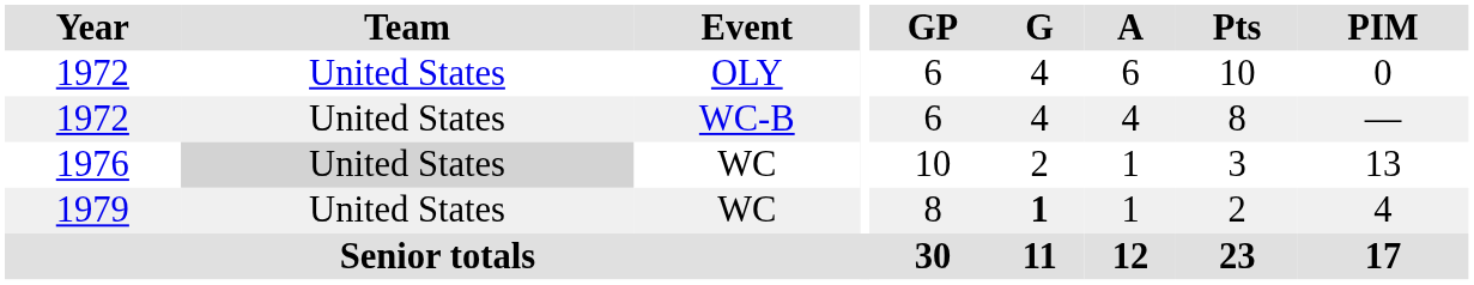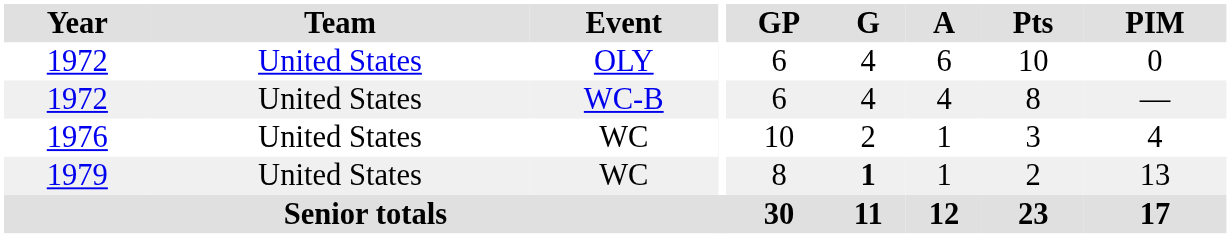1976 | Team: lightgrey background -> no background
1976 | PIM: 13 -> 4
1979 | PIM: 4 -> 13
